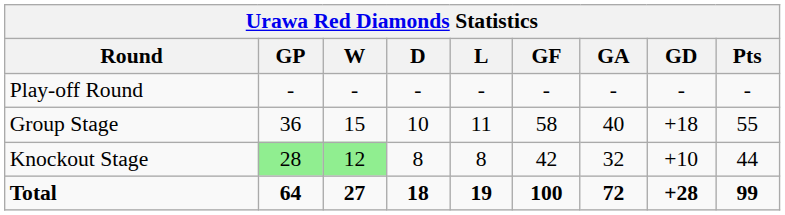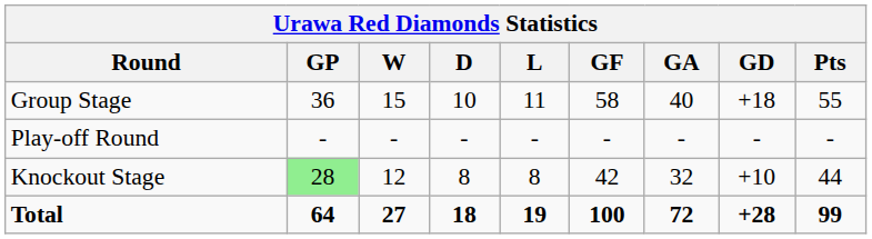rows swapped: Play-off Round <-> Group Stage
Knockout Stage | W: lightgreen background -> no background
